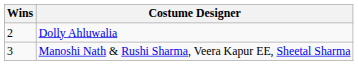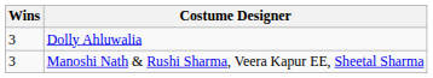Dolly Ahluwalia | Wins: 2 -> 3
